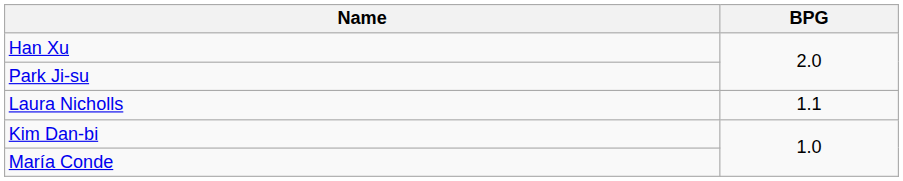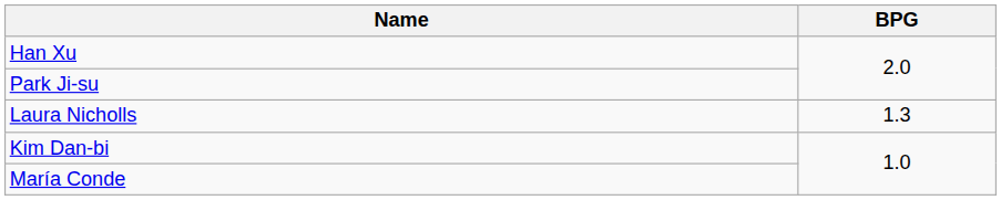Laura Nicholls | BPG: 1.1 -> 1.3
